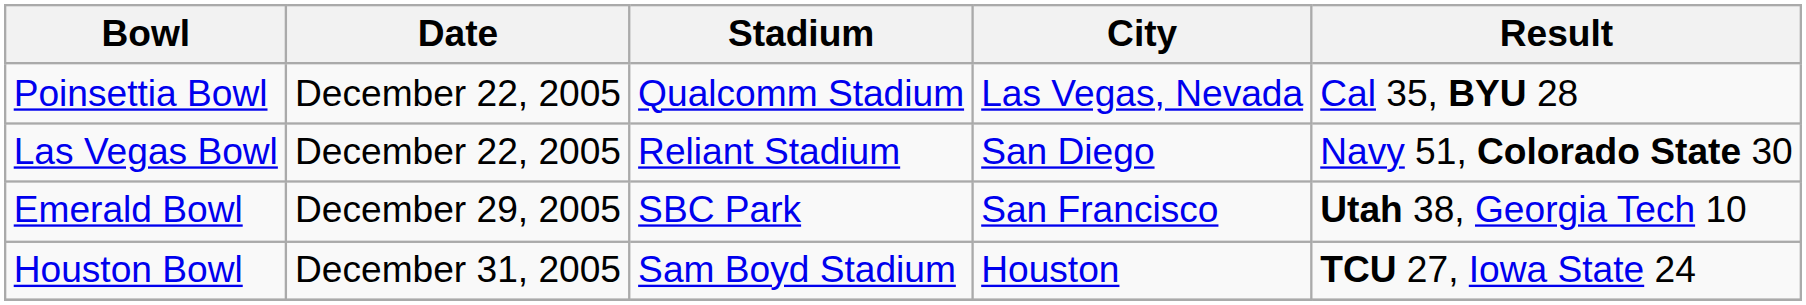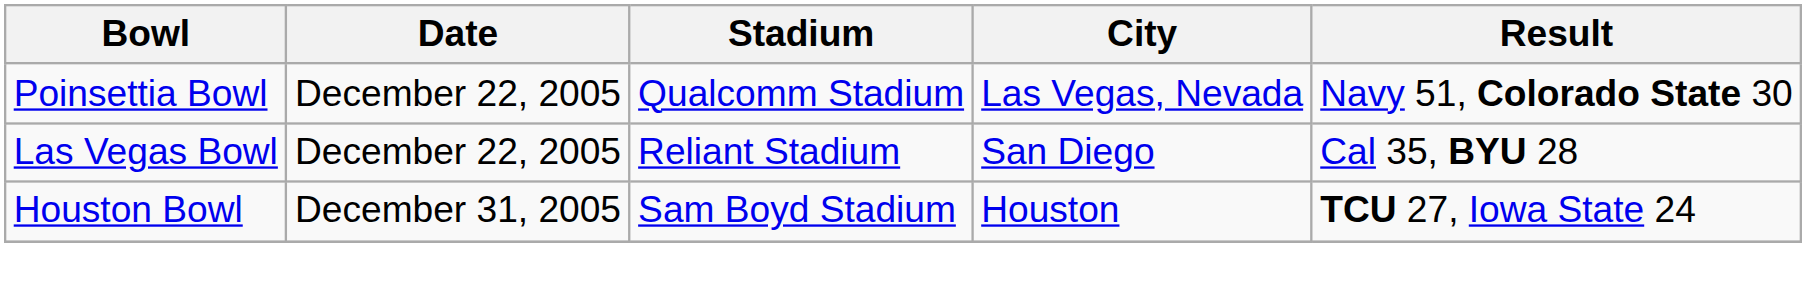Poinsettia Bowl | Result: Cal 35, BYU 28 -> Navy 51, Colorado State 30
Las Vegas Bowl | Result: Navy 51, Colorado State 30 -> Cal 35, BYU 28
- row: Emerald Bowl | December 29, 2005 | SBC Park | San Francisco | Utah 38, Georgia Tech 10
